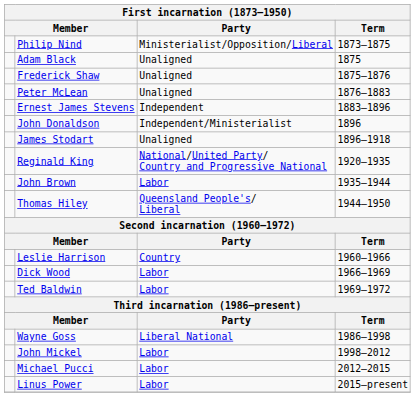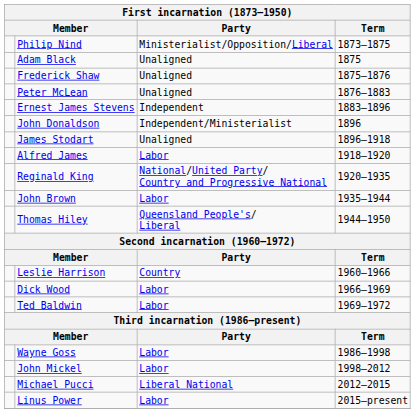+ row: Alfred James | Labor | 1918–1920
Wayne Goss | Party: Liberal National -> Labor
Michael Pucci | Party: Labor -> Liberal National
